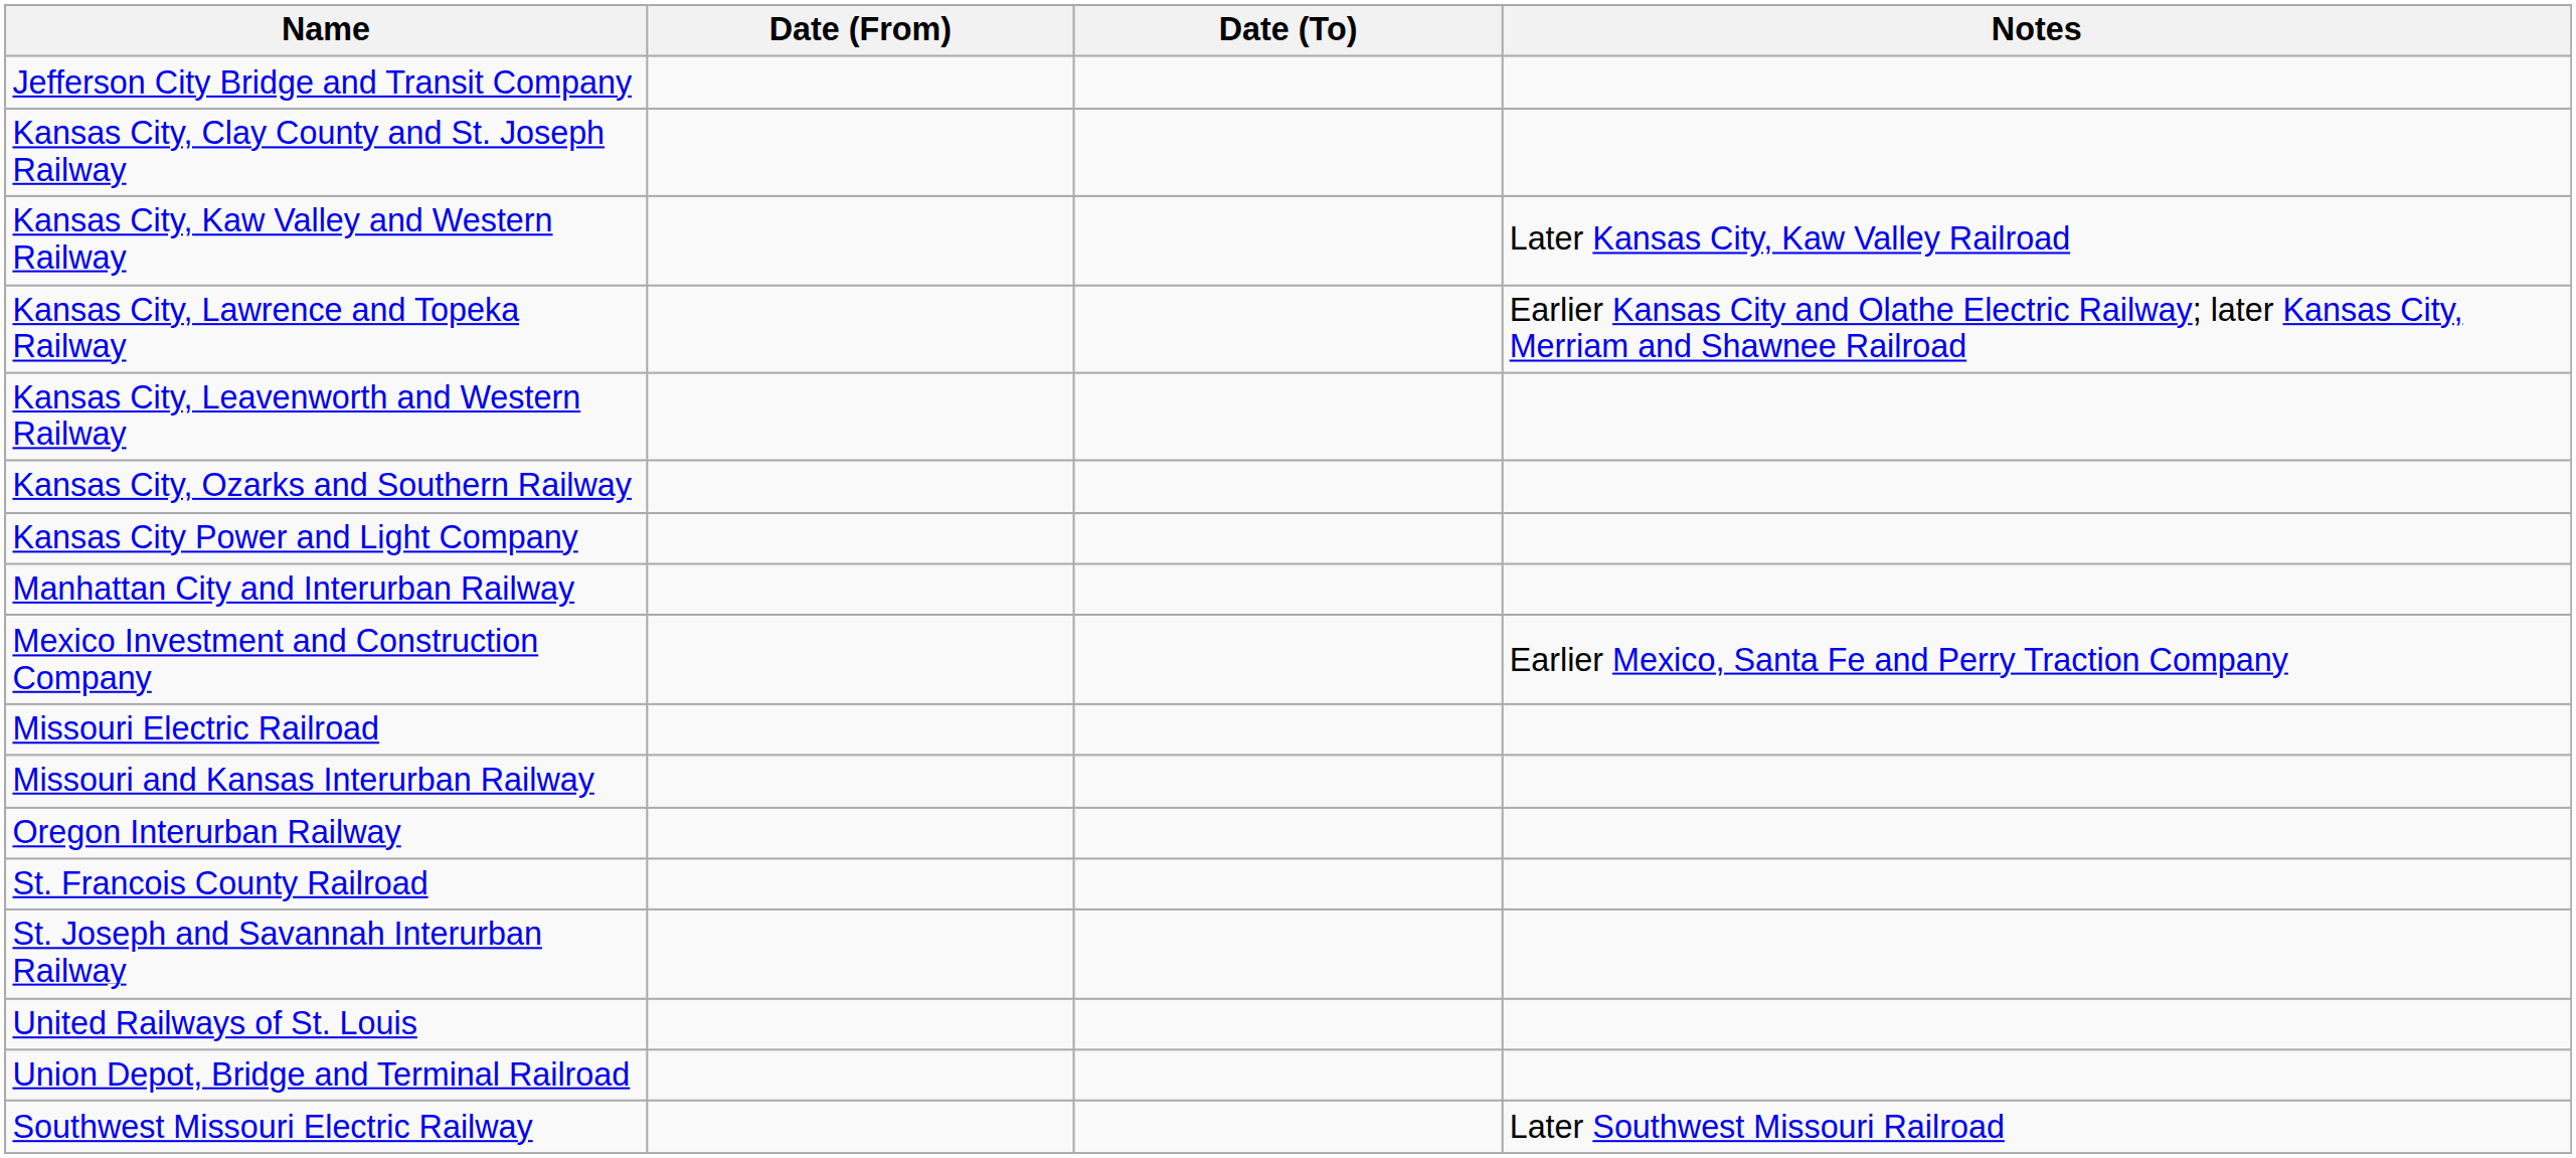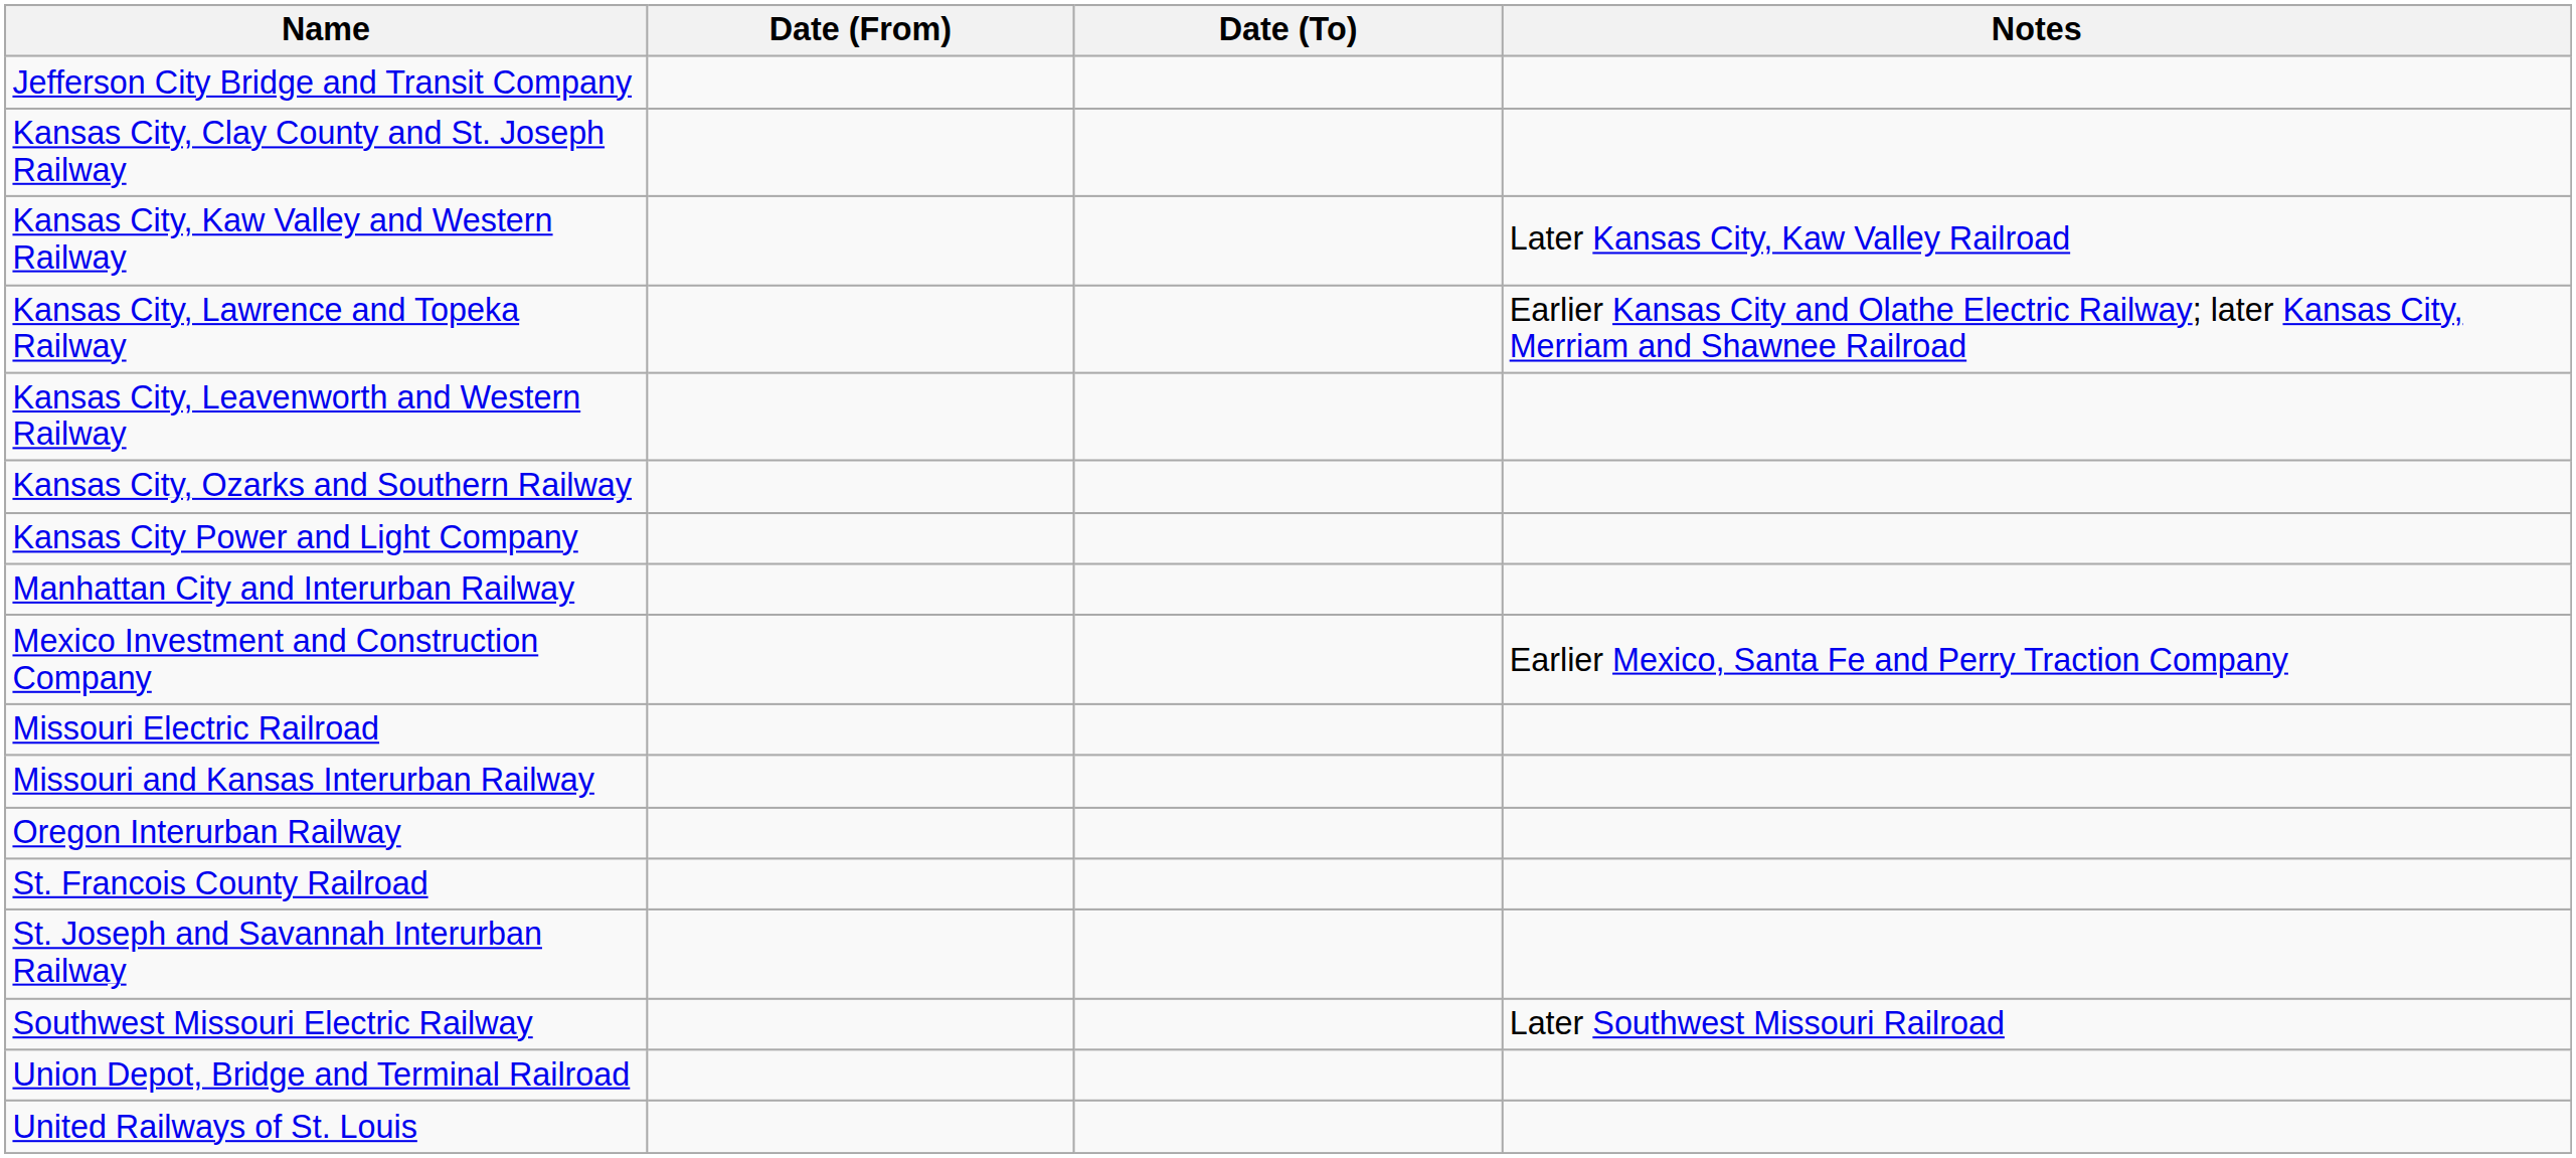rows swapped: Southwest Missouri Electric Railway <-> United Railways of St. Louis
